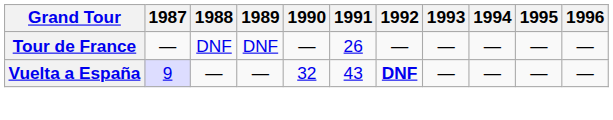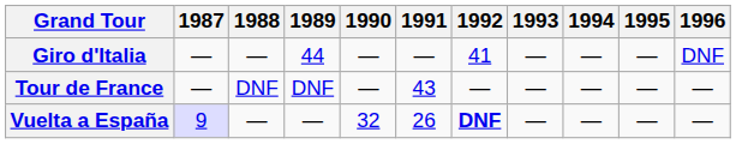+ row: Giro d'Italia | — | — | 44 | — | — | 41 | — | — | — | DNF
Tour de France | 1991: 26 -> 43
Vuelta a España | 1991: 43 -> 26
